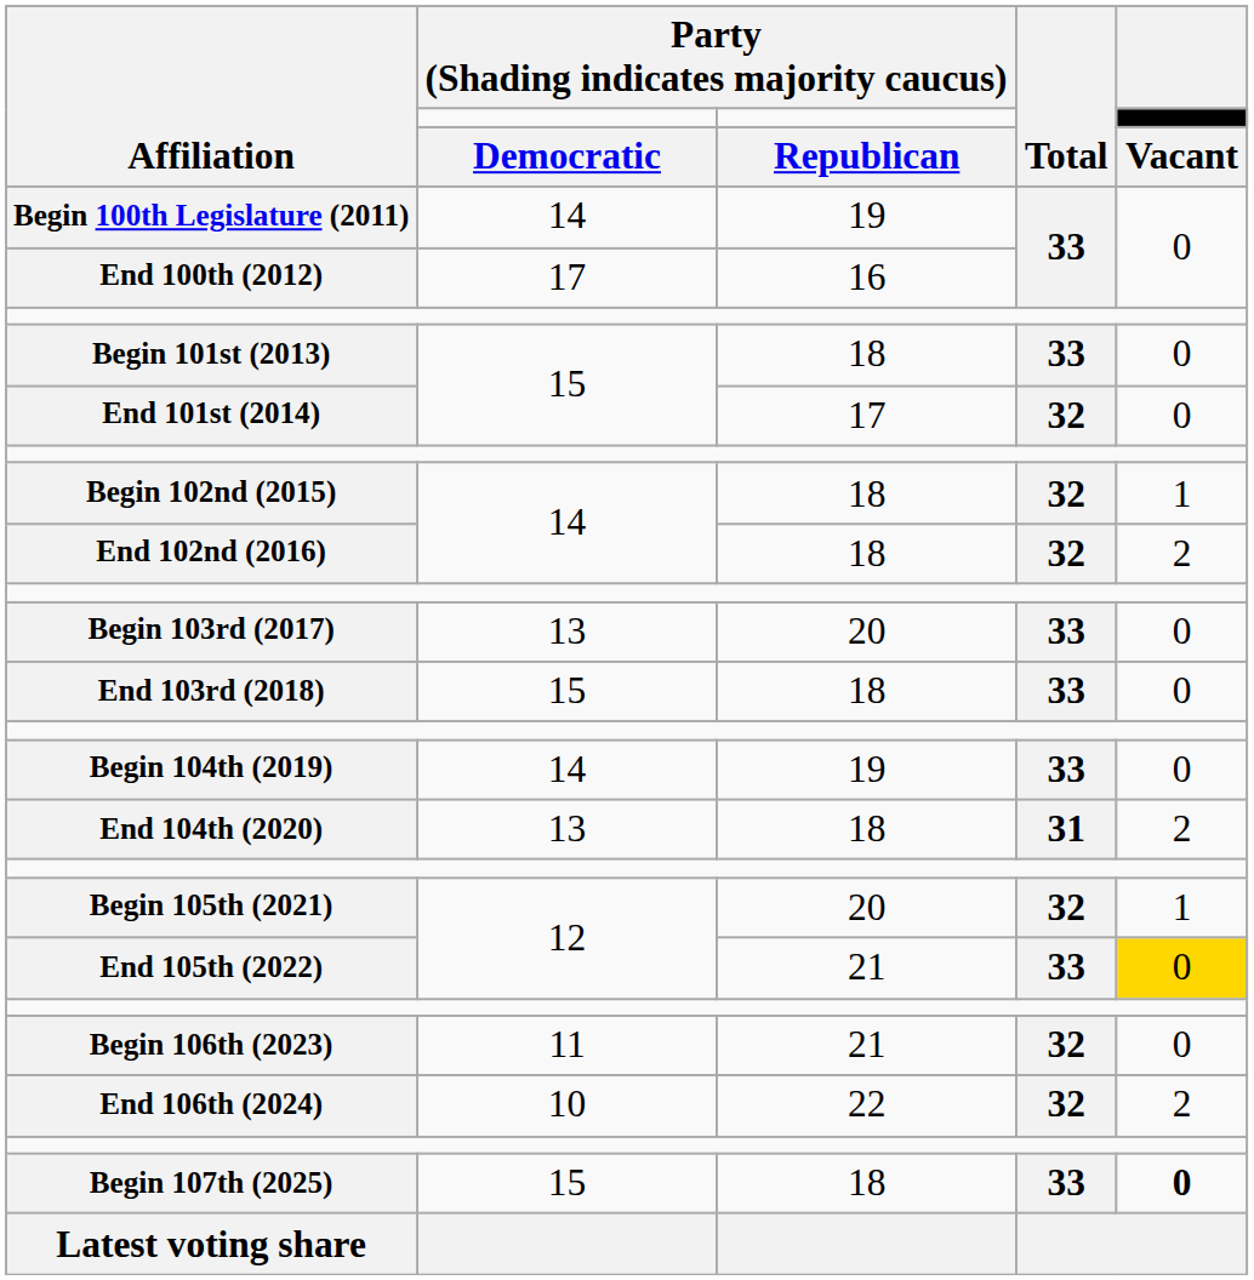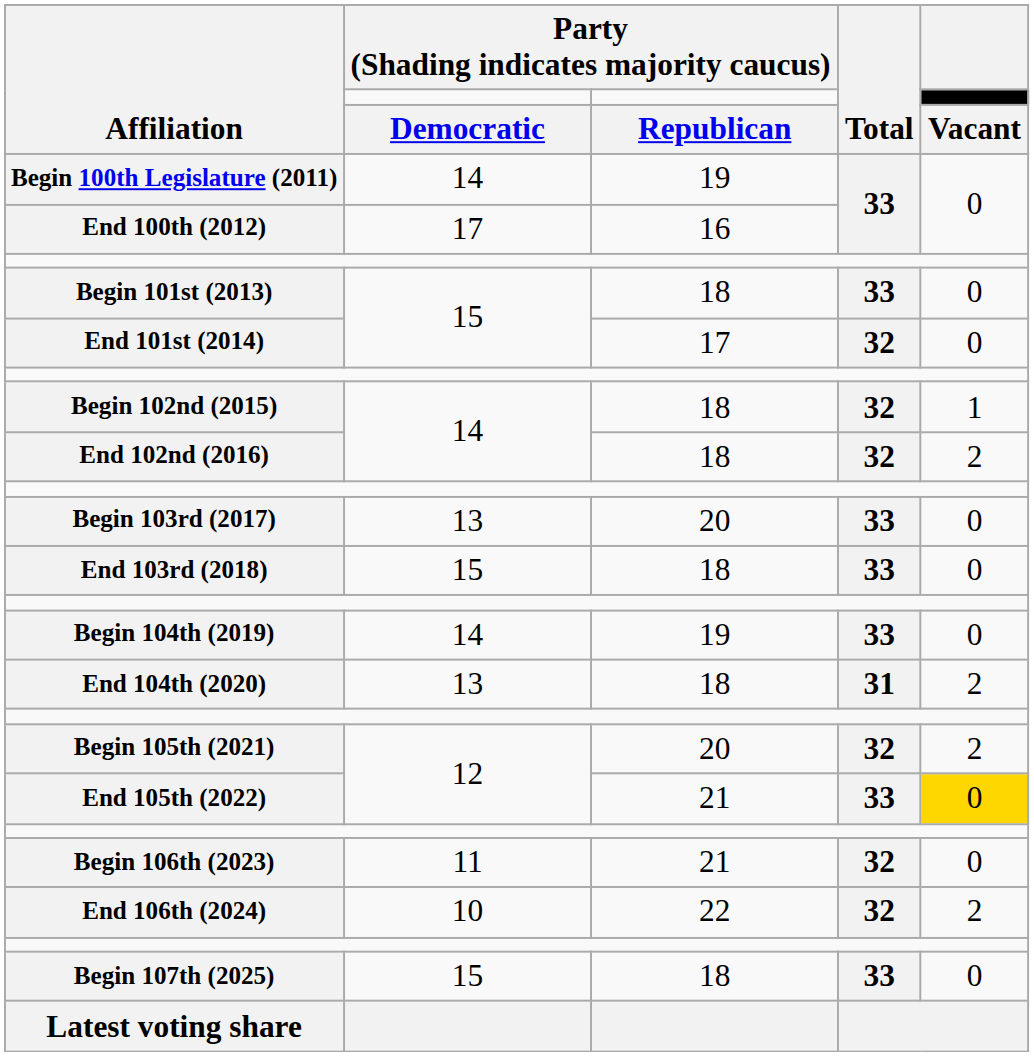Begin 105th (2021) | column 5: 1 -> 2
Begin 107th (2025) | column 5: bold -> normal
